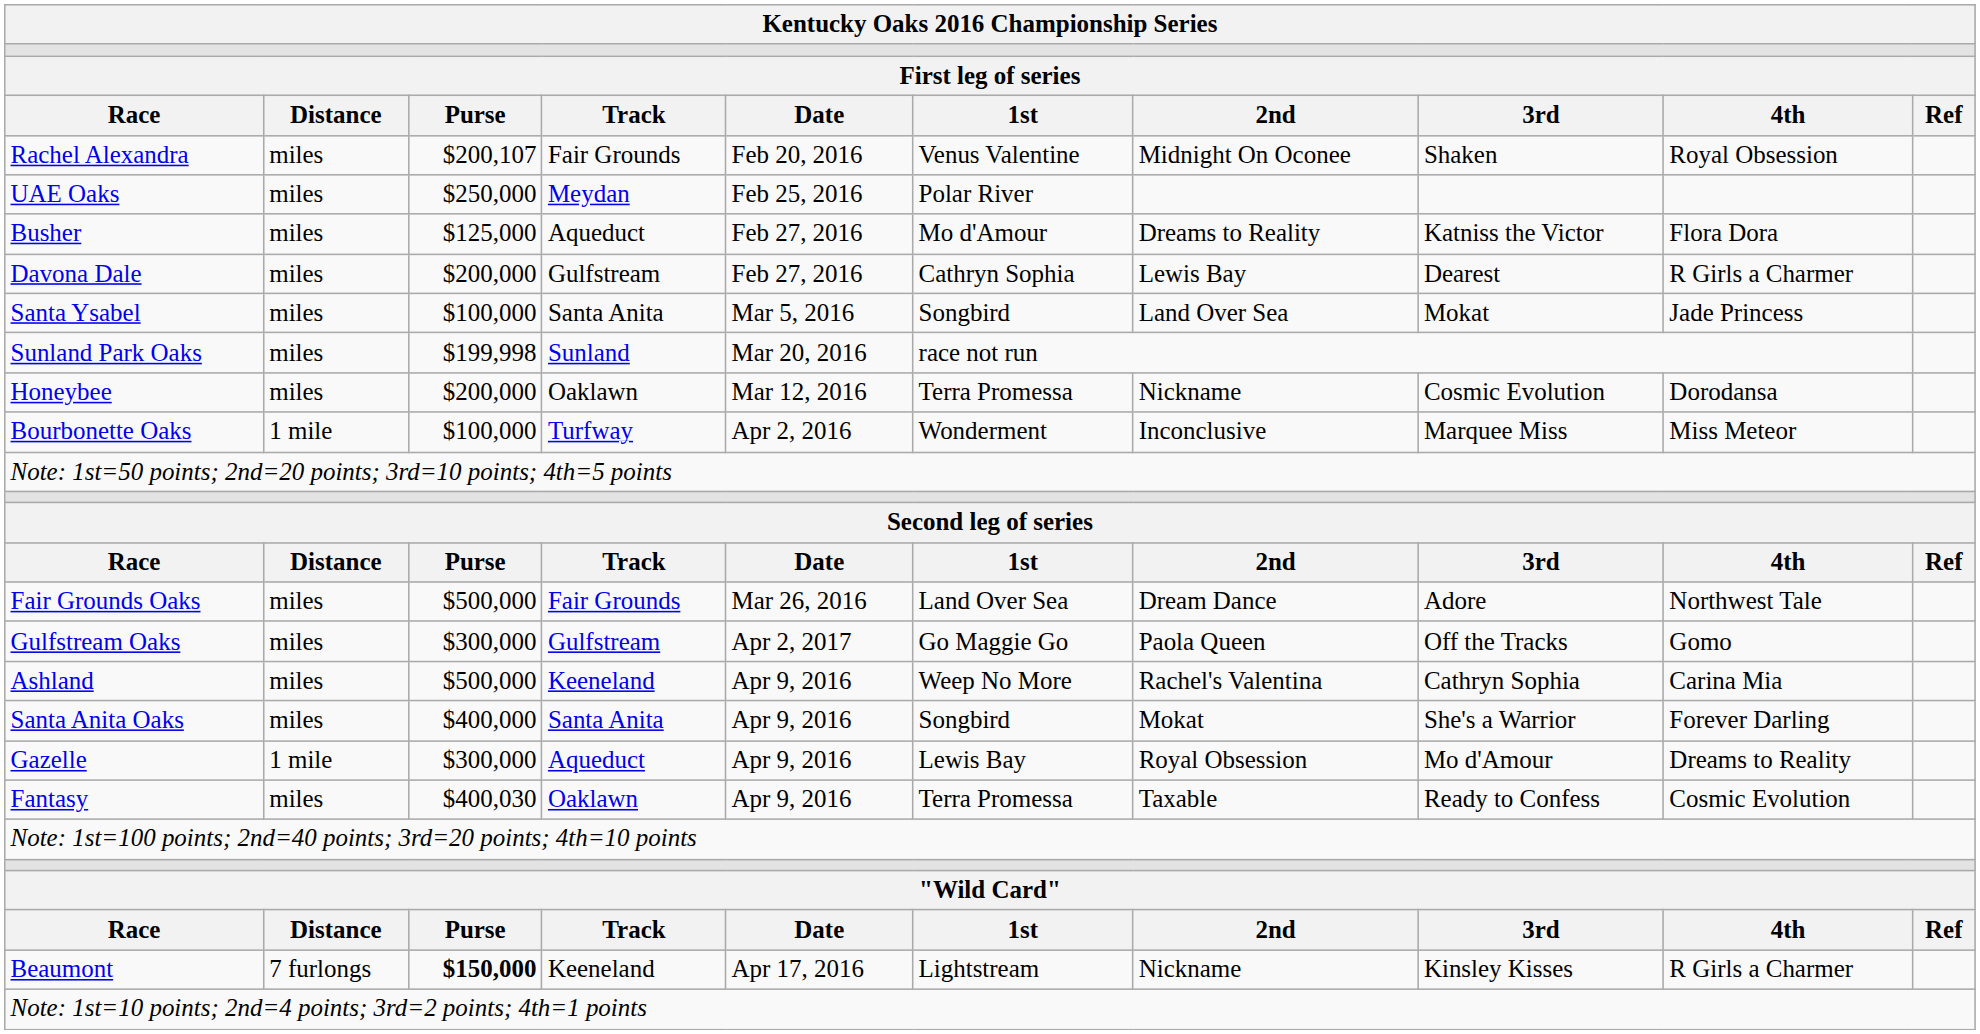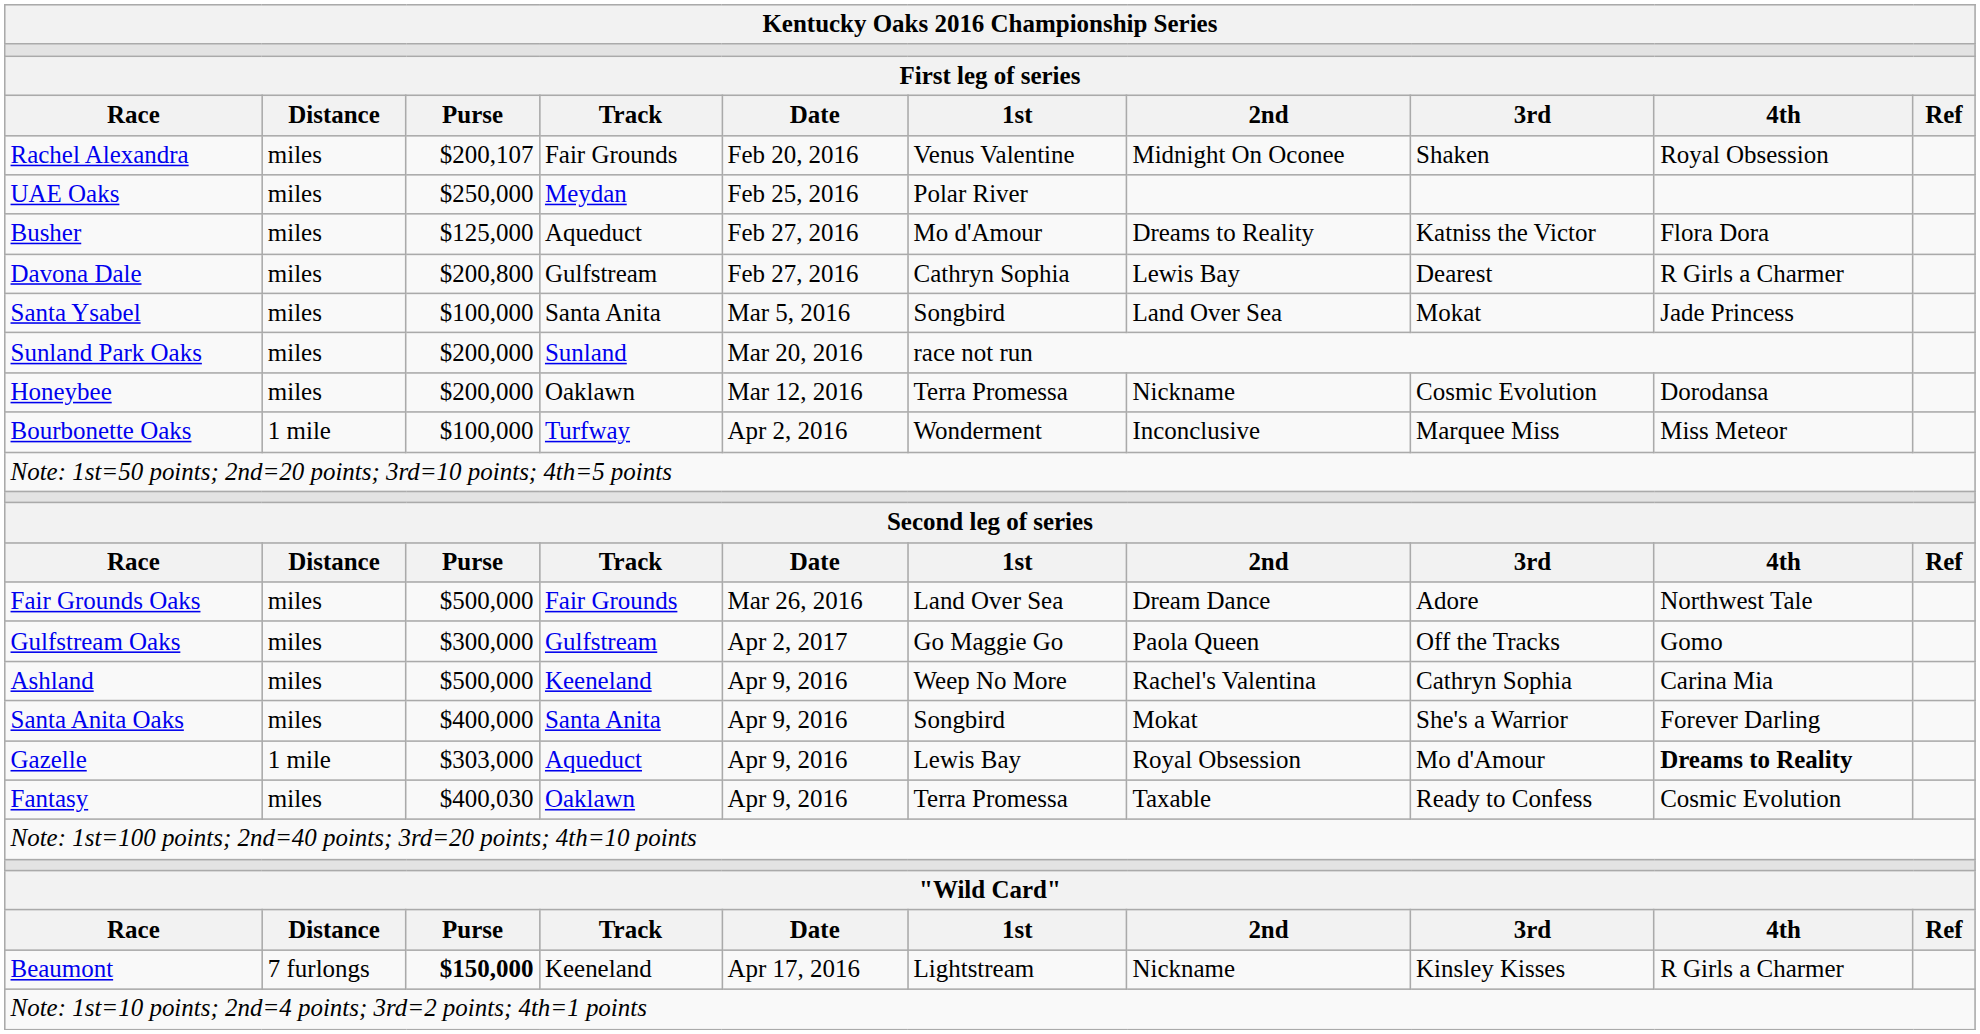Davona Dale | column 3: $200,000 -> $200,800
Sunland Park Oaks | column 3: $199,998 -> $200,000
Gazelle | column 3: $300,000 -> $303,000
Gazelle | column 9: normal -> bold
